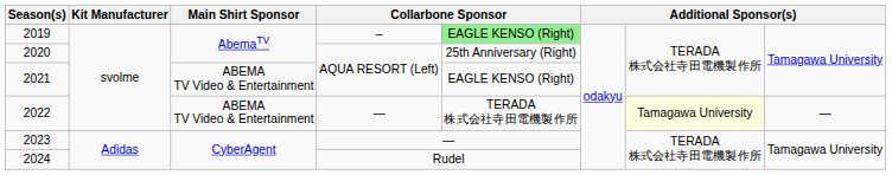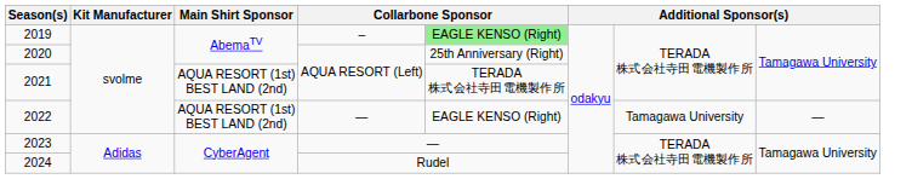2021 | Main Shirt Sponsor: ABEMA TV Video & Entertainment -> AQUA RESORT (1st) BEST LAND (2nd)
2021 | column 5: EAGLE KENSO (Right) -> TERADA 株式会社寺田電機製作所
2022 | Main Shirt Sponsor: ABEMA TV Video & Entertainment -> AQUA RESORT (1st) BEST LAND (2nd)
2022 | column 5: TERADA 株式会社寺田電機製作所 -> EAGLE KENSO (Right)
2022 | column 7: lightyellow background -> no background
